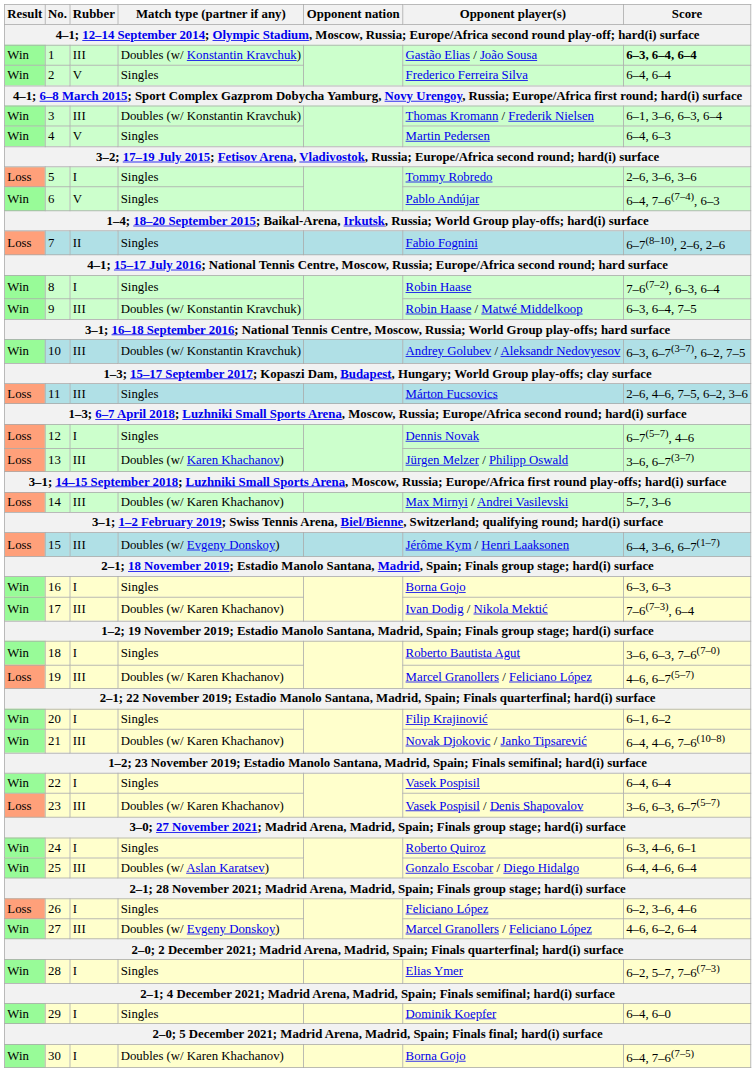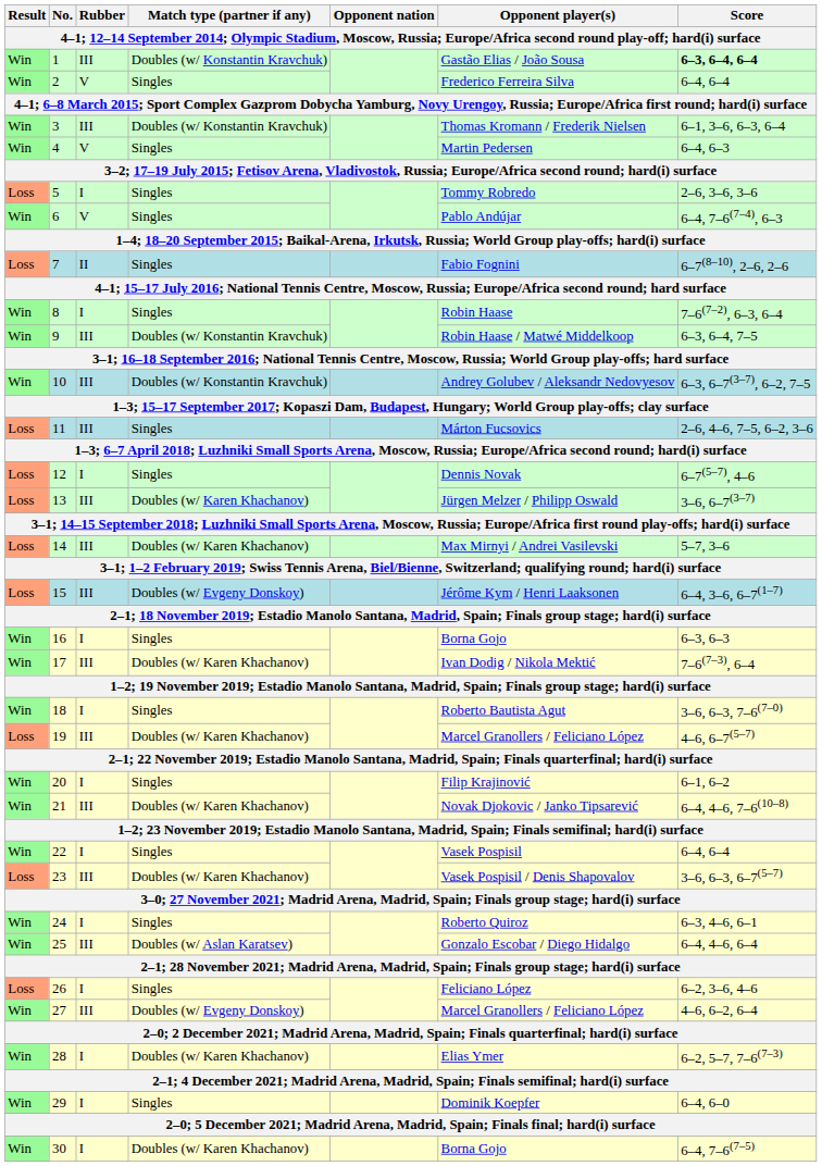28 | Match type (partner if any): Singles -> Doubles (w/ Karen Khachanov)
